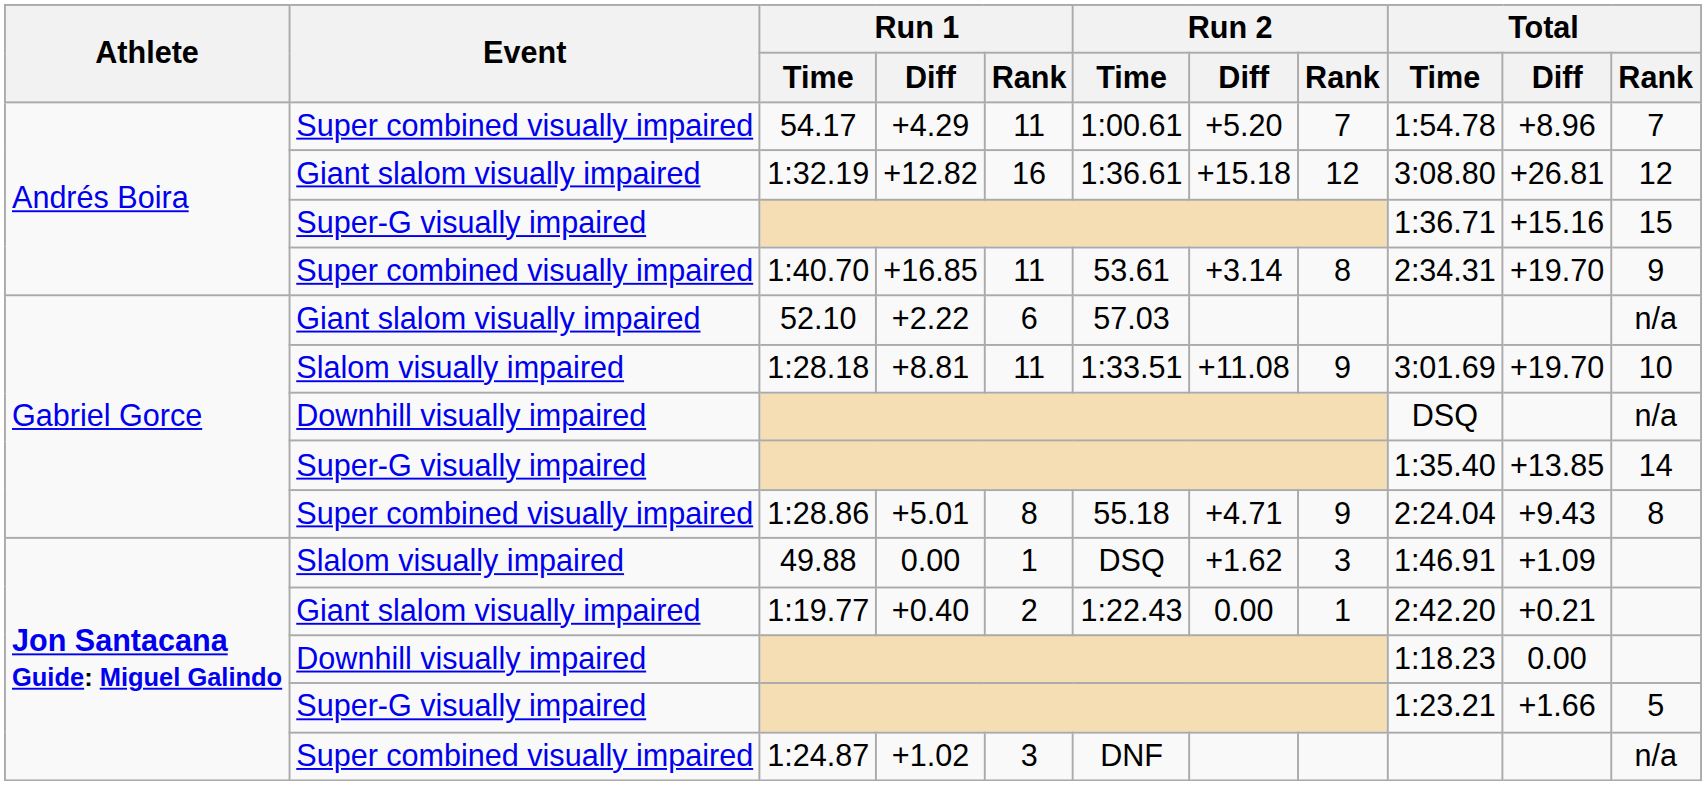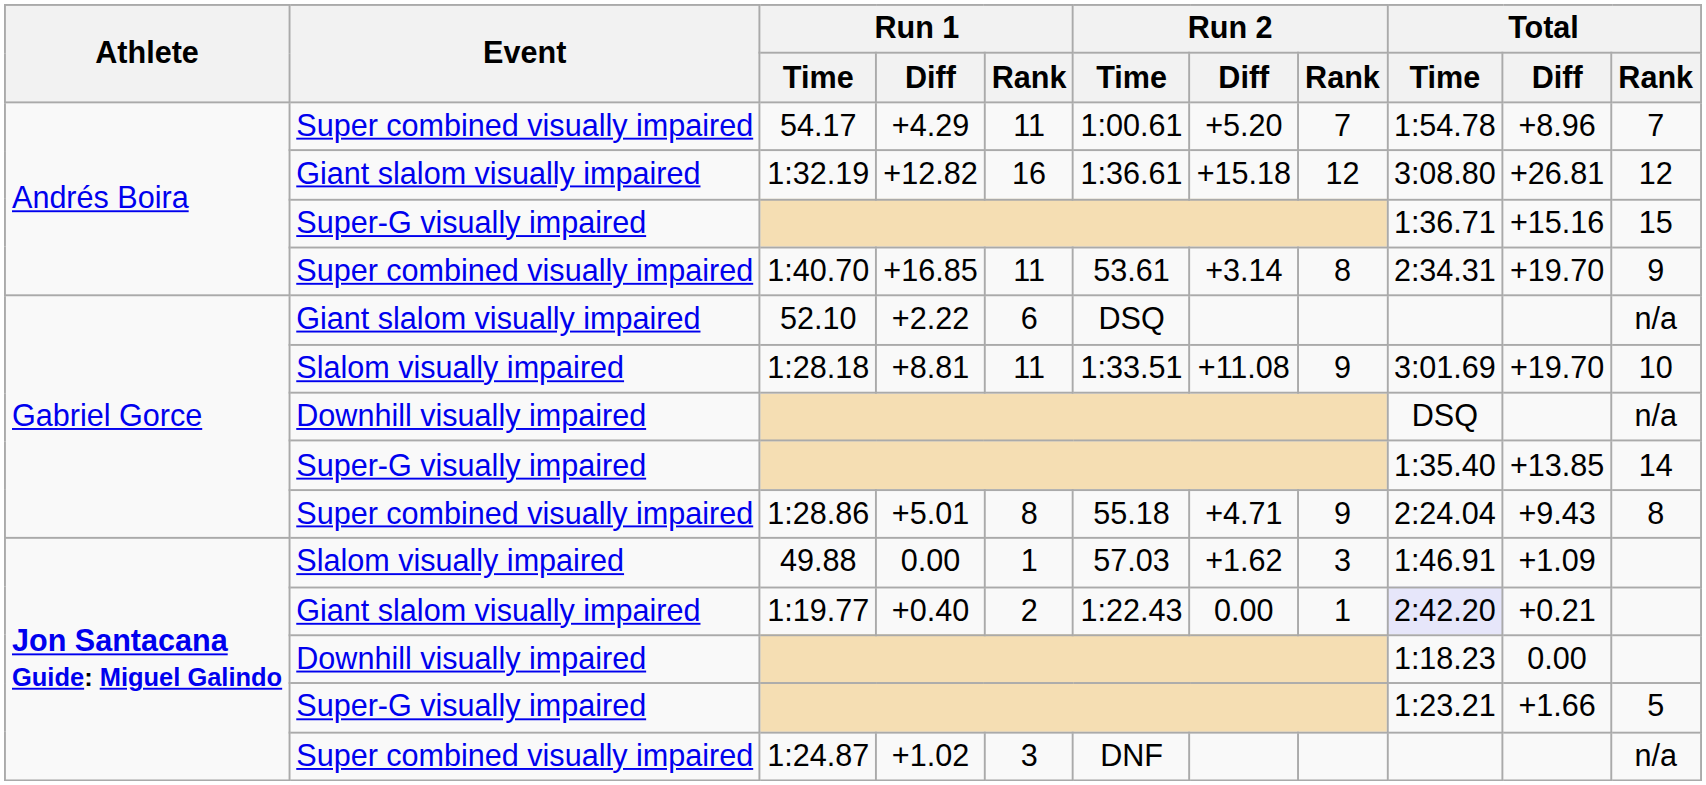52.10 | Run 2 / Time: 57.03 -> DSQ
49.88 | Run 2 / Time: DSQ -> 57.03
1:19.77 | Total / Time: no background -> lavender background
